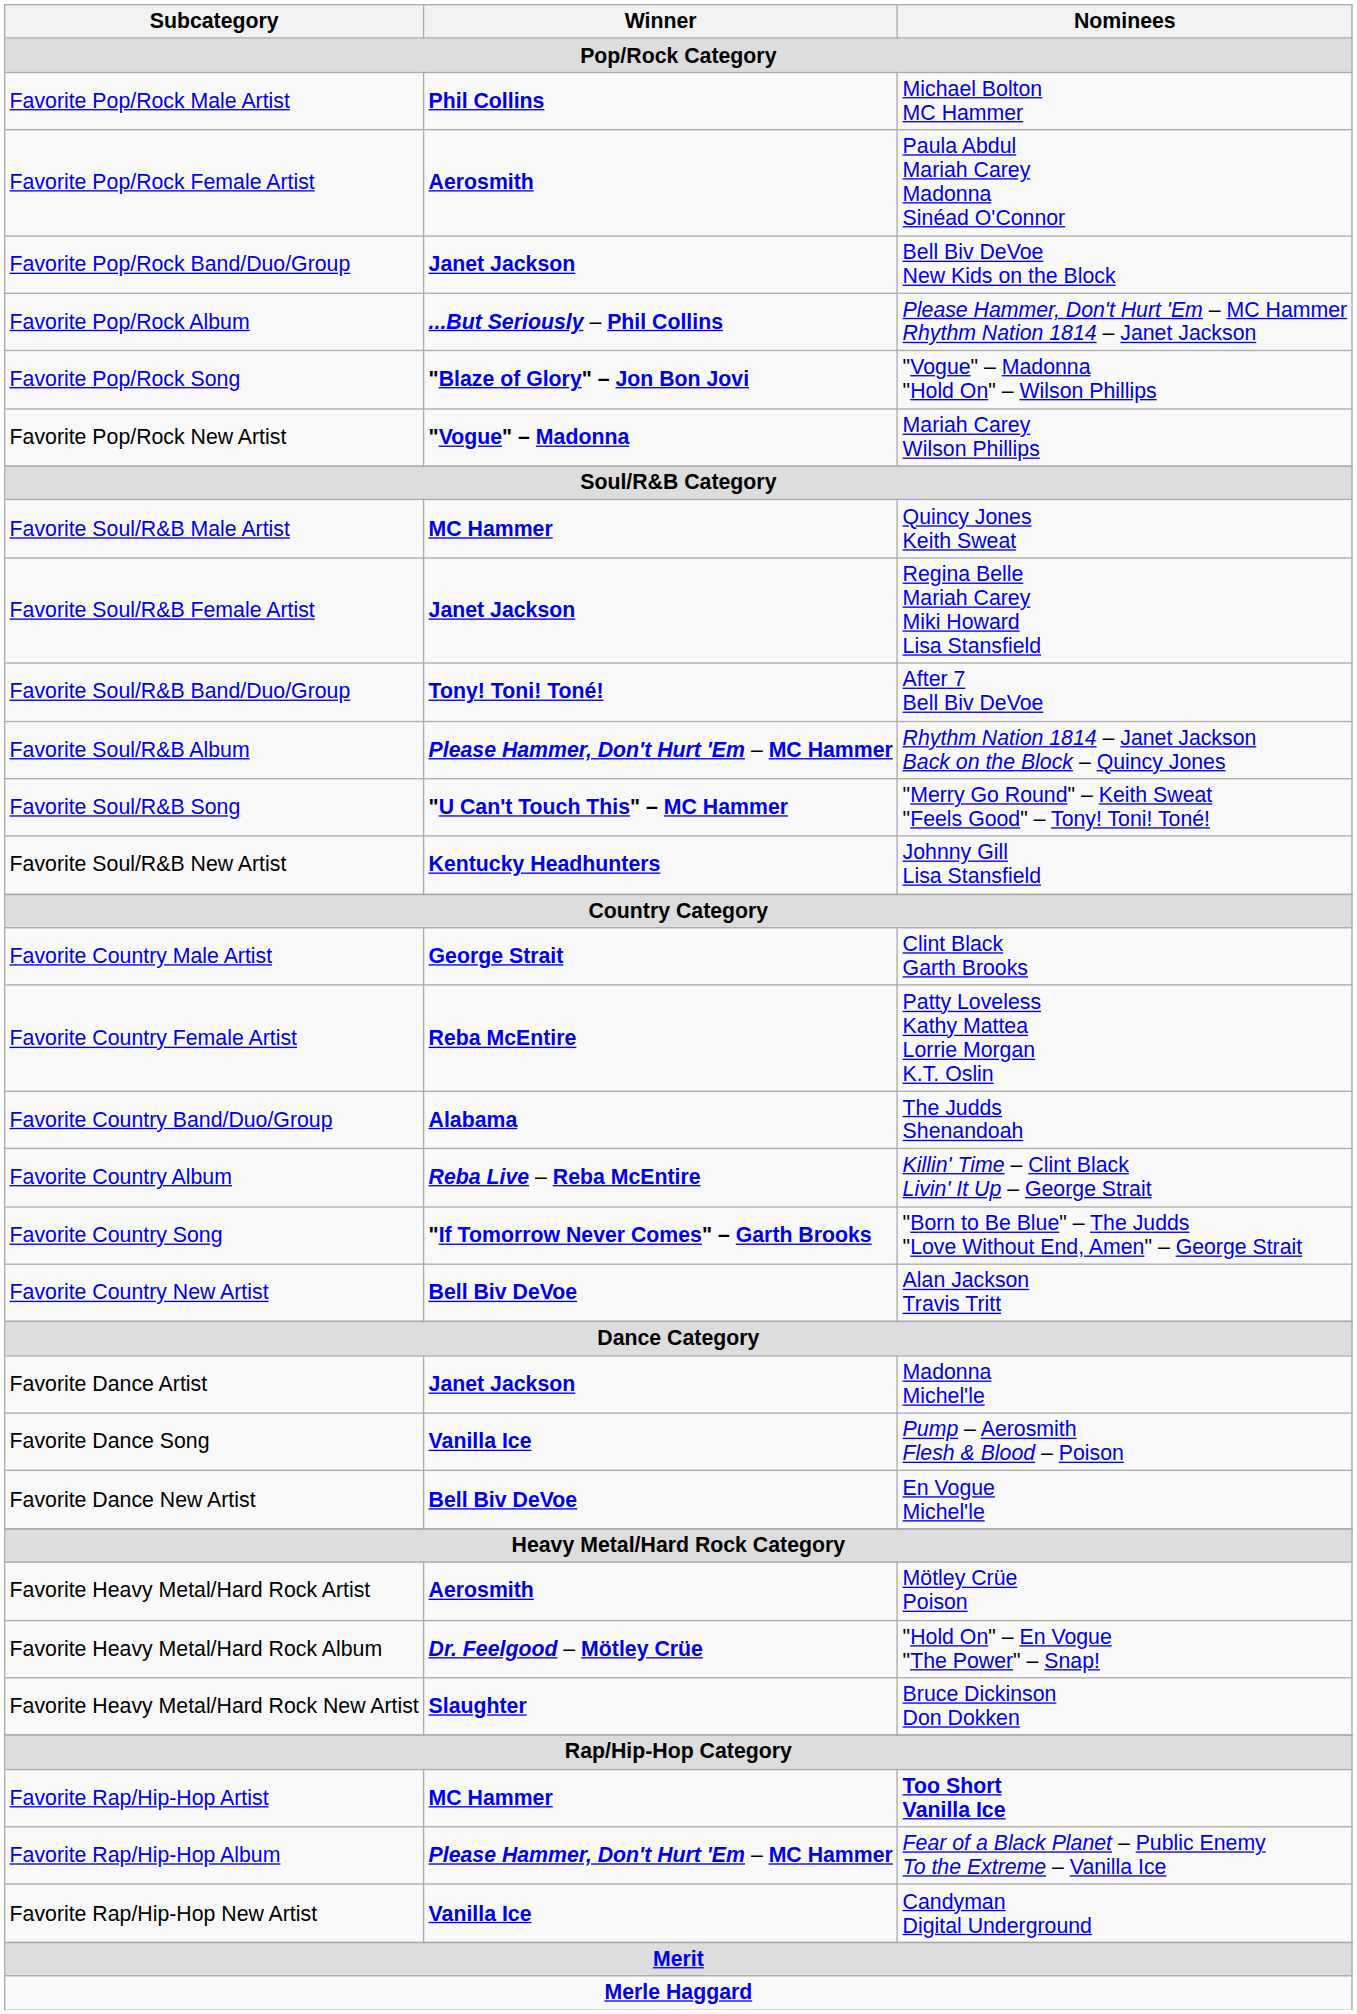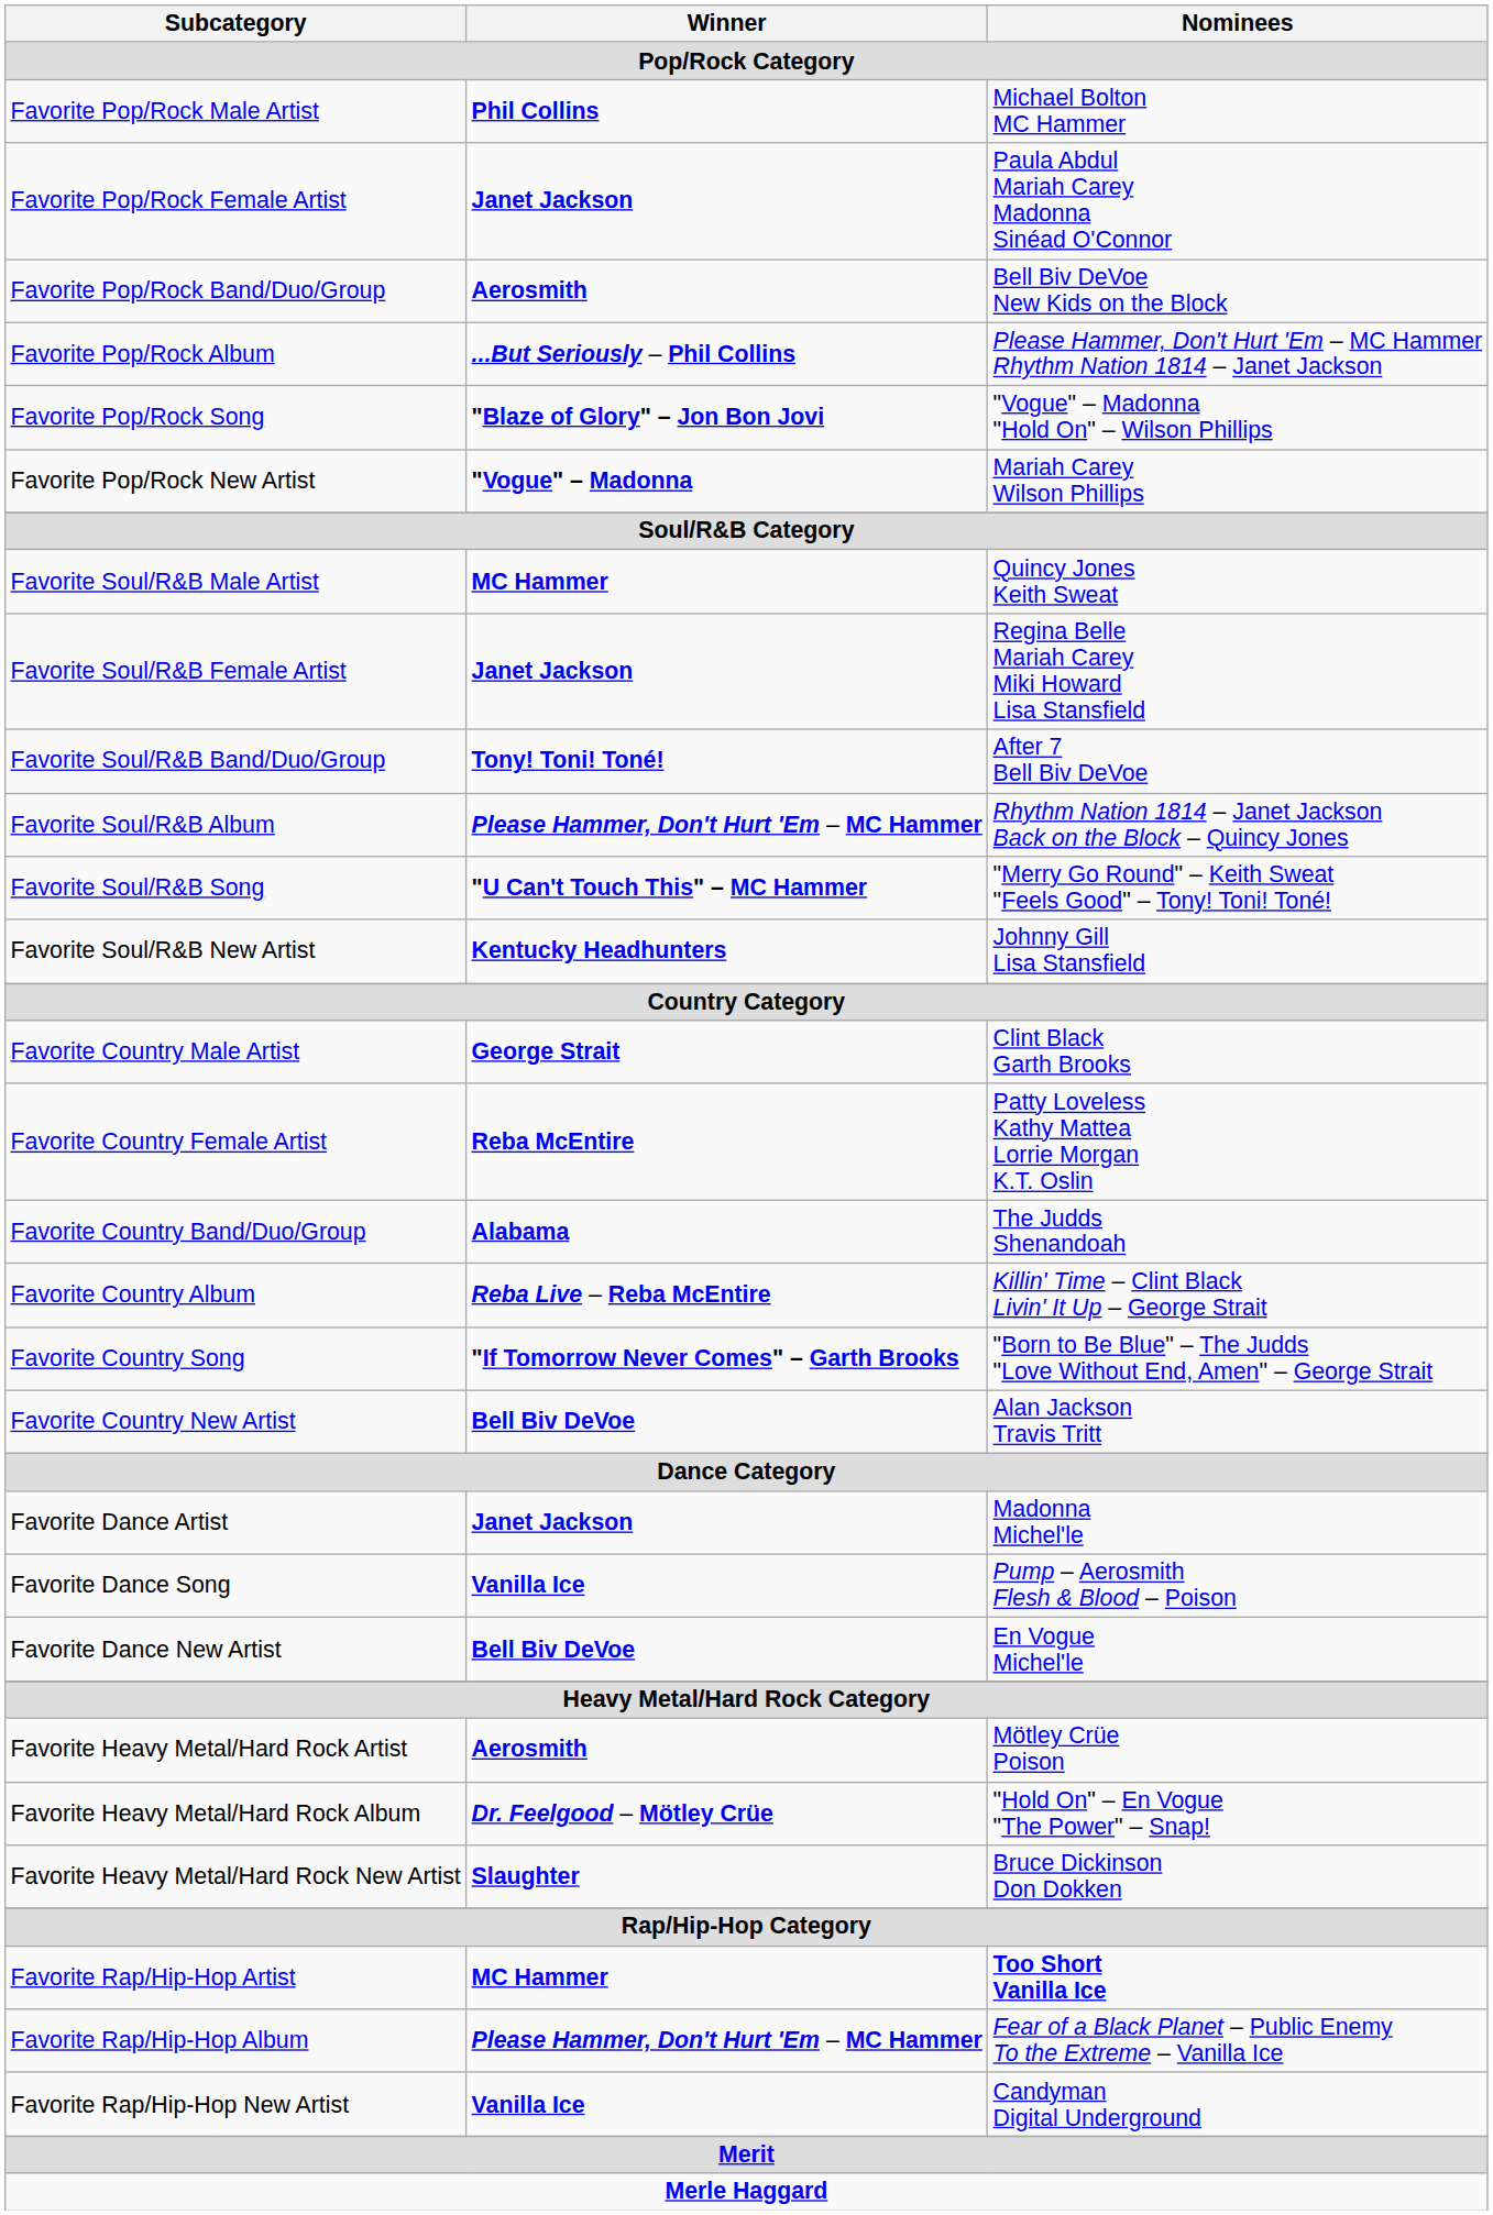Favorite Pop/Rock Female Artist | Winner: Aerosmith -> Janet Jackson
Favorite Pop/Rock Band/Duo/Group | Winner: Janet Jackson -> Aerosmith
